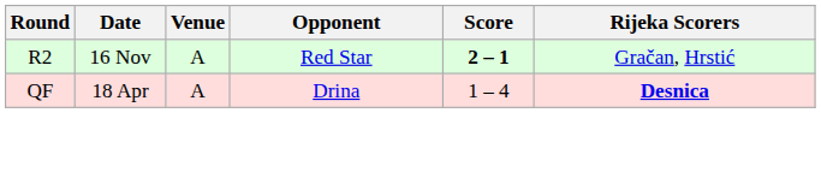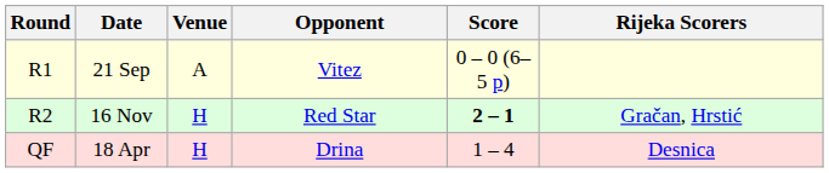+ row: R1 | 21 Sep | A | Vitez | 0 – 0 (6–5 p)
16 Nov | Venue: A -> H
18 Apr | Venue: A -> H
18 Apr | Rijeka Scorers: bold -> normal
